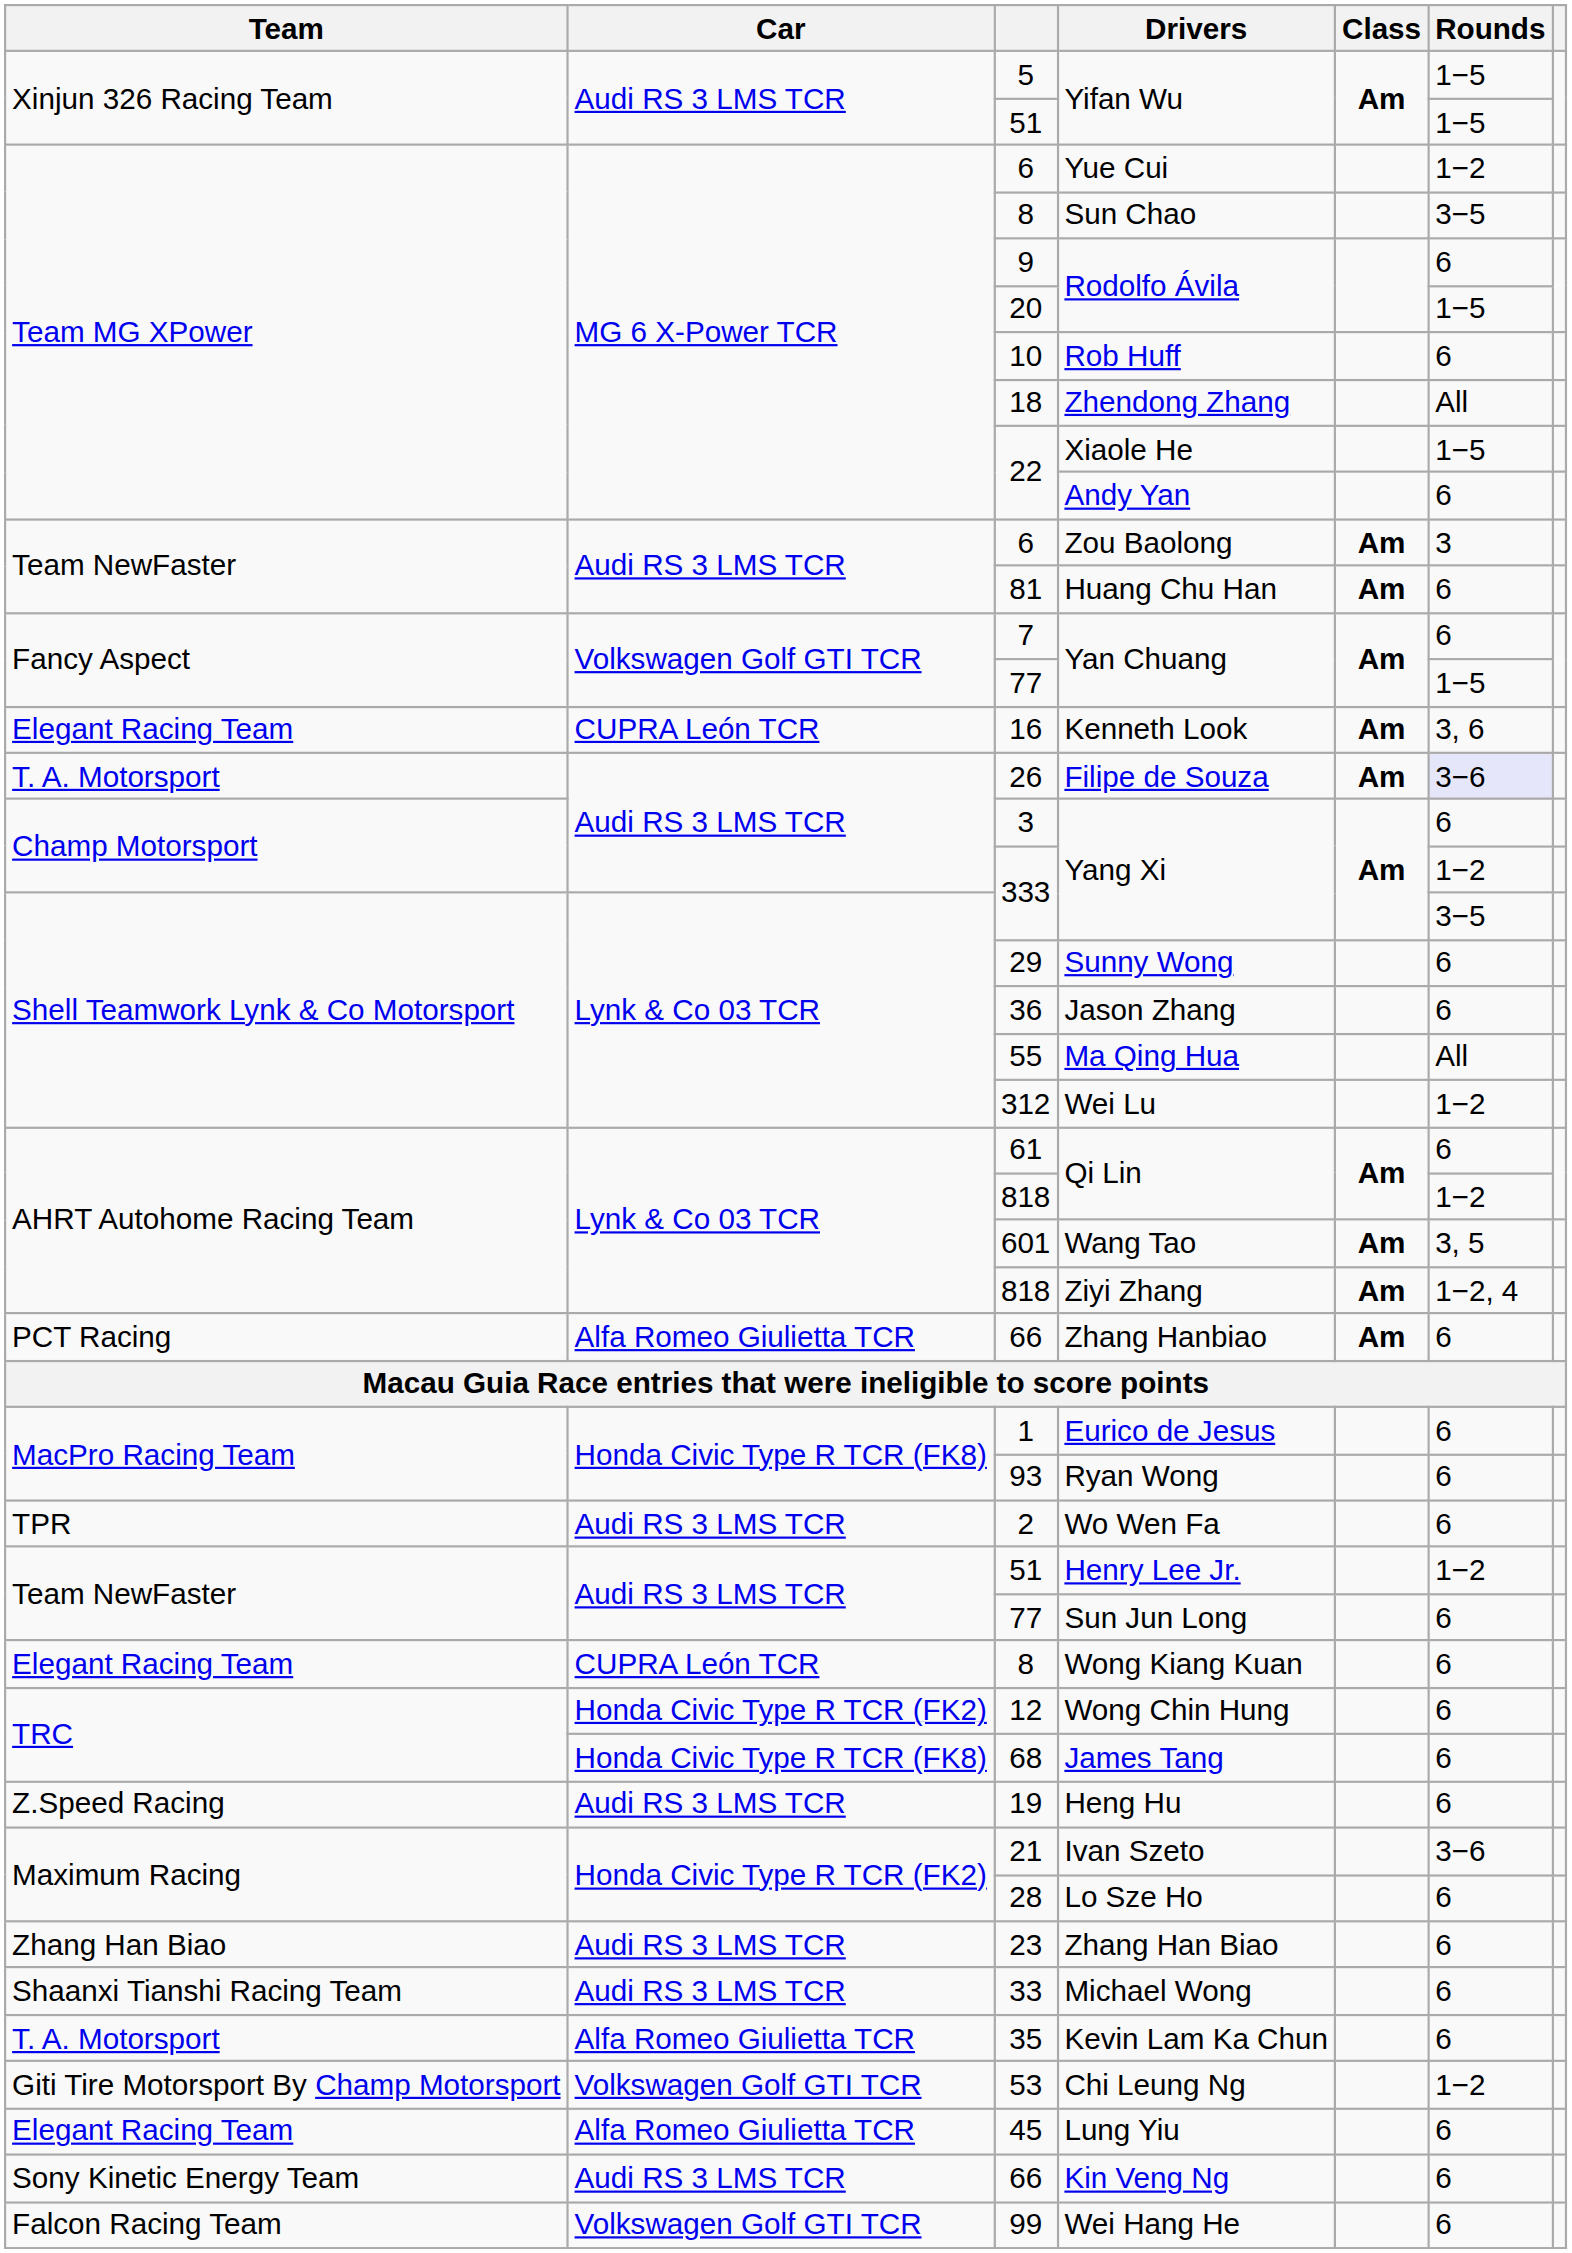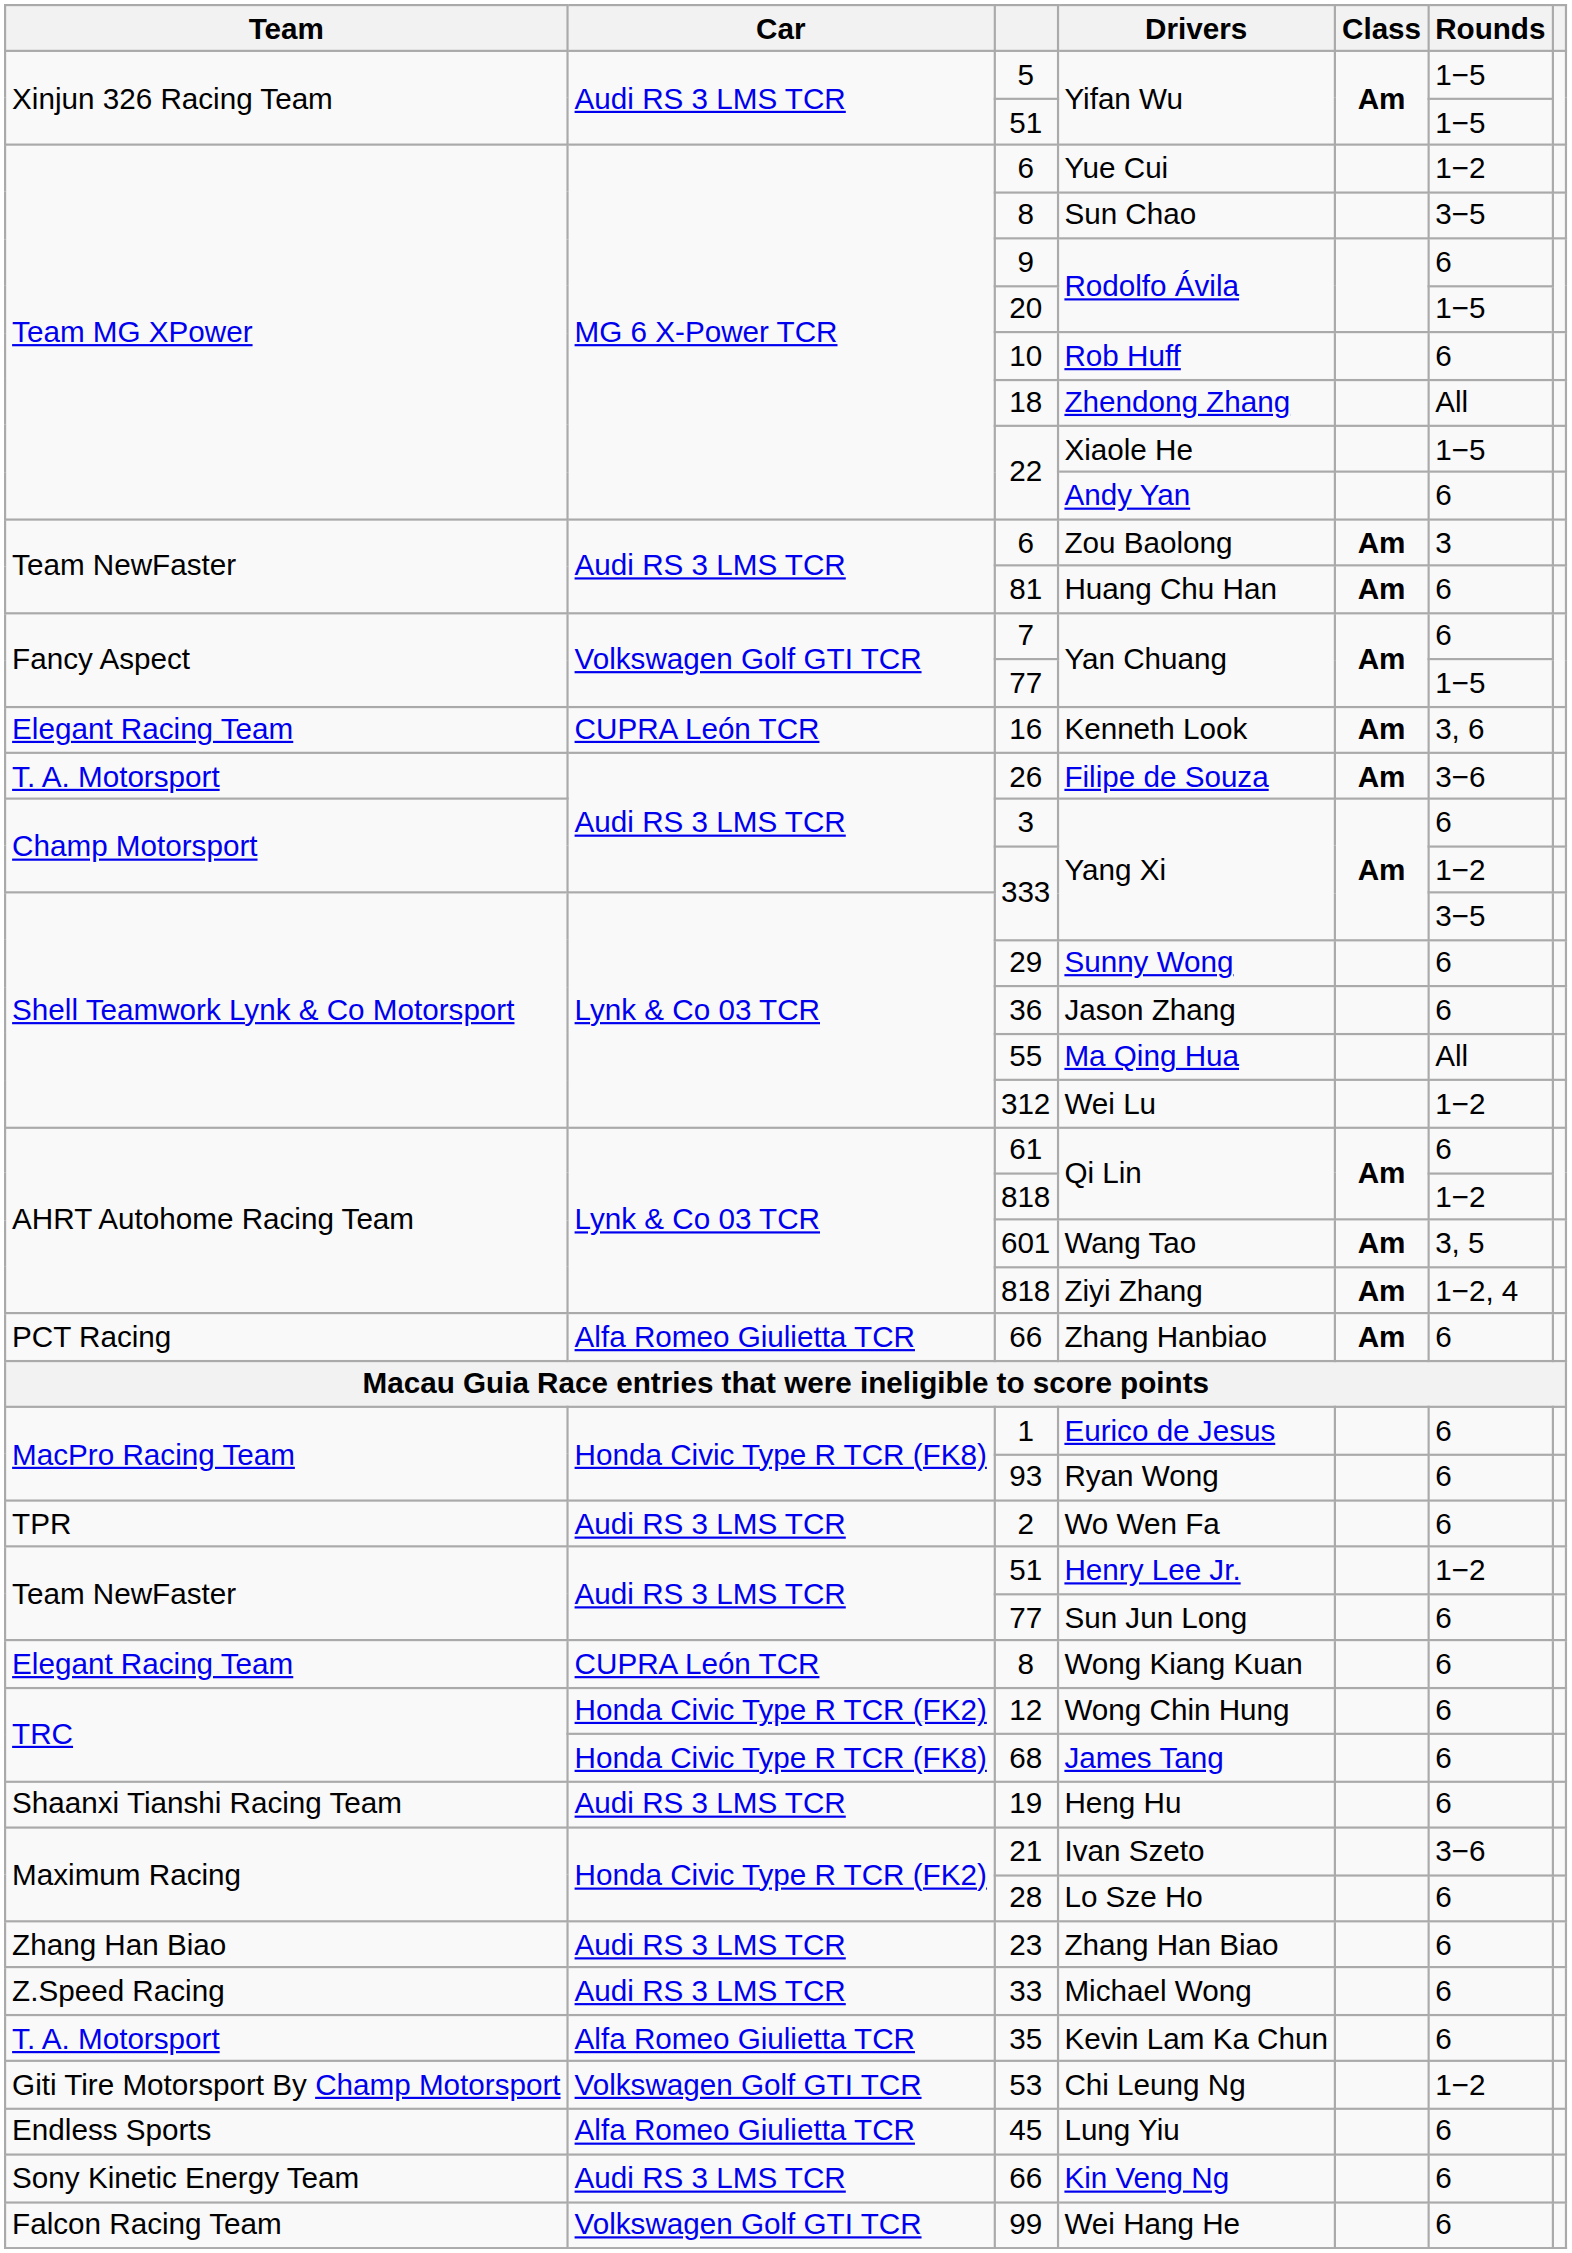Filipe de Souza | Rounds: lavender background -> no background
Heng Hu | Team: Z.Speed Racing -> Shaanxi Tianshi Racing Team
Michael Wong | Team: Shaanxi Tianshi Racing Team -> Z.Speed Racing
Lung Yiu | Team: Elegant Racing Team -> Endless Sports
